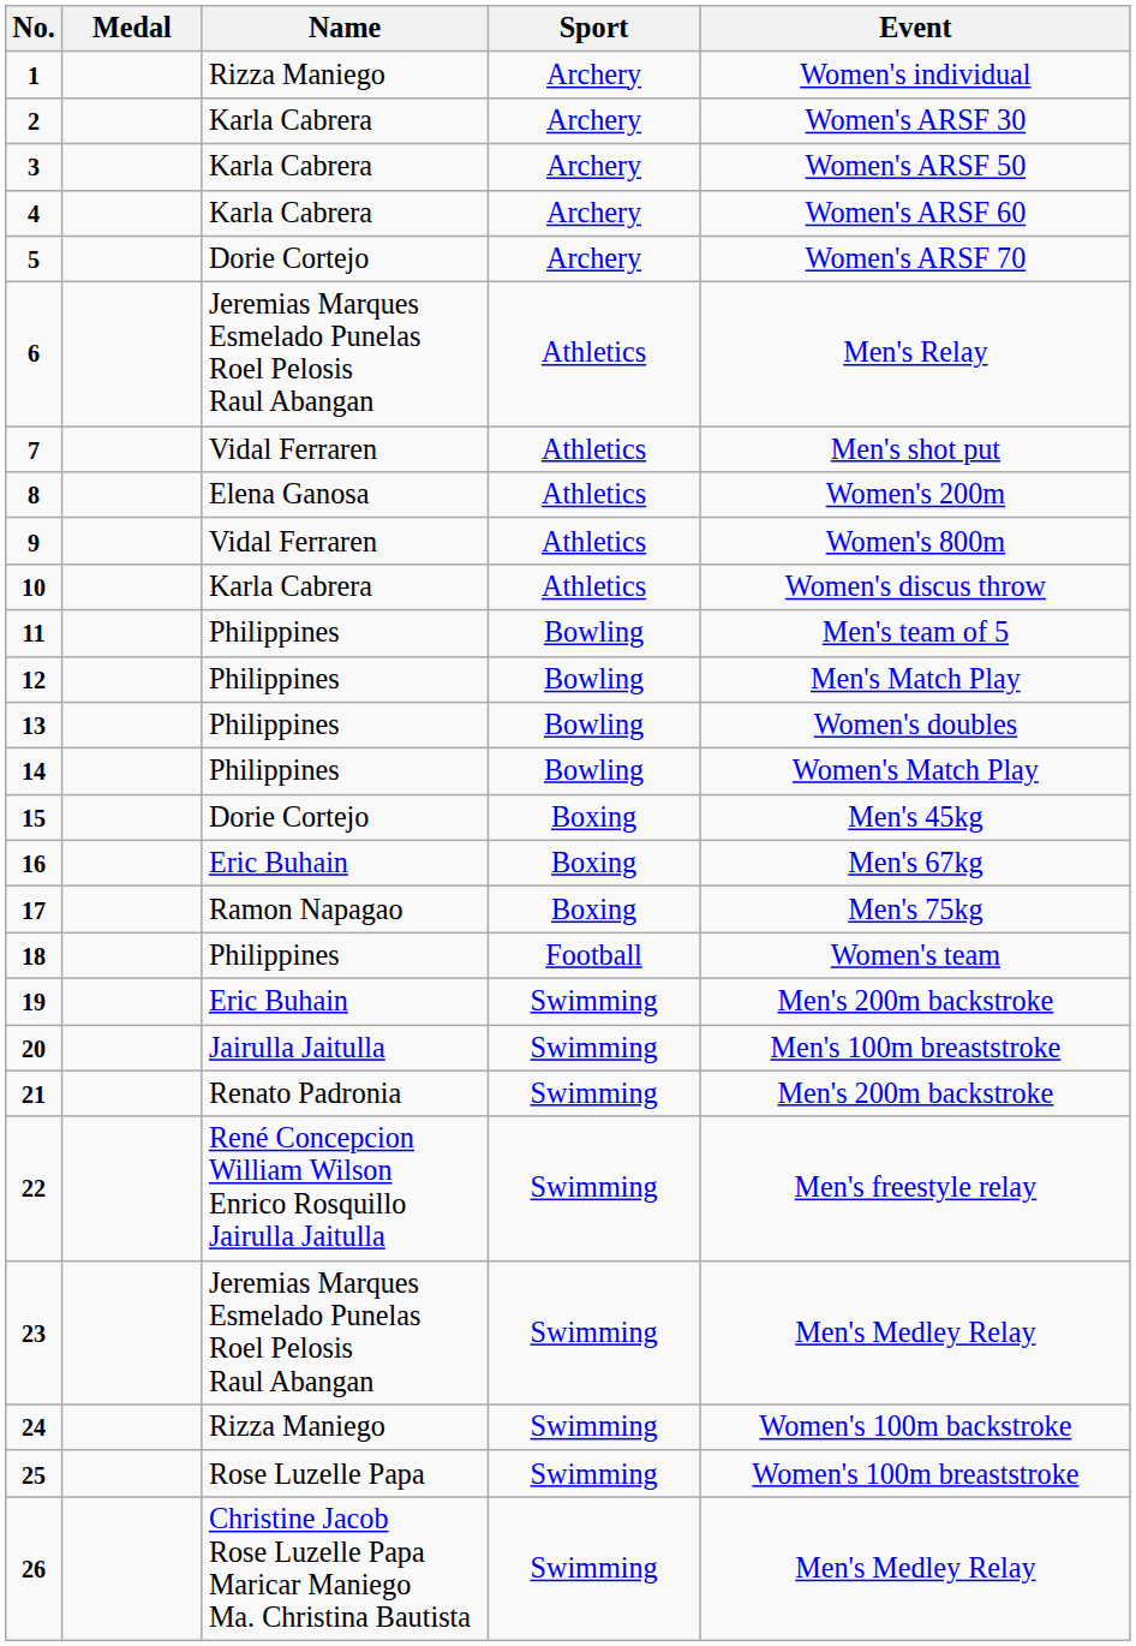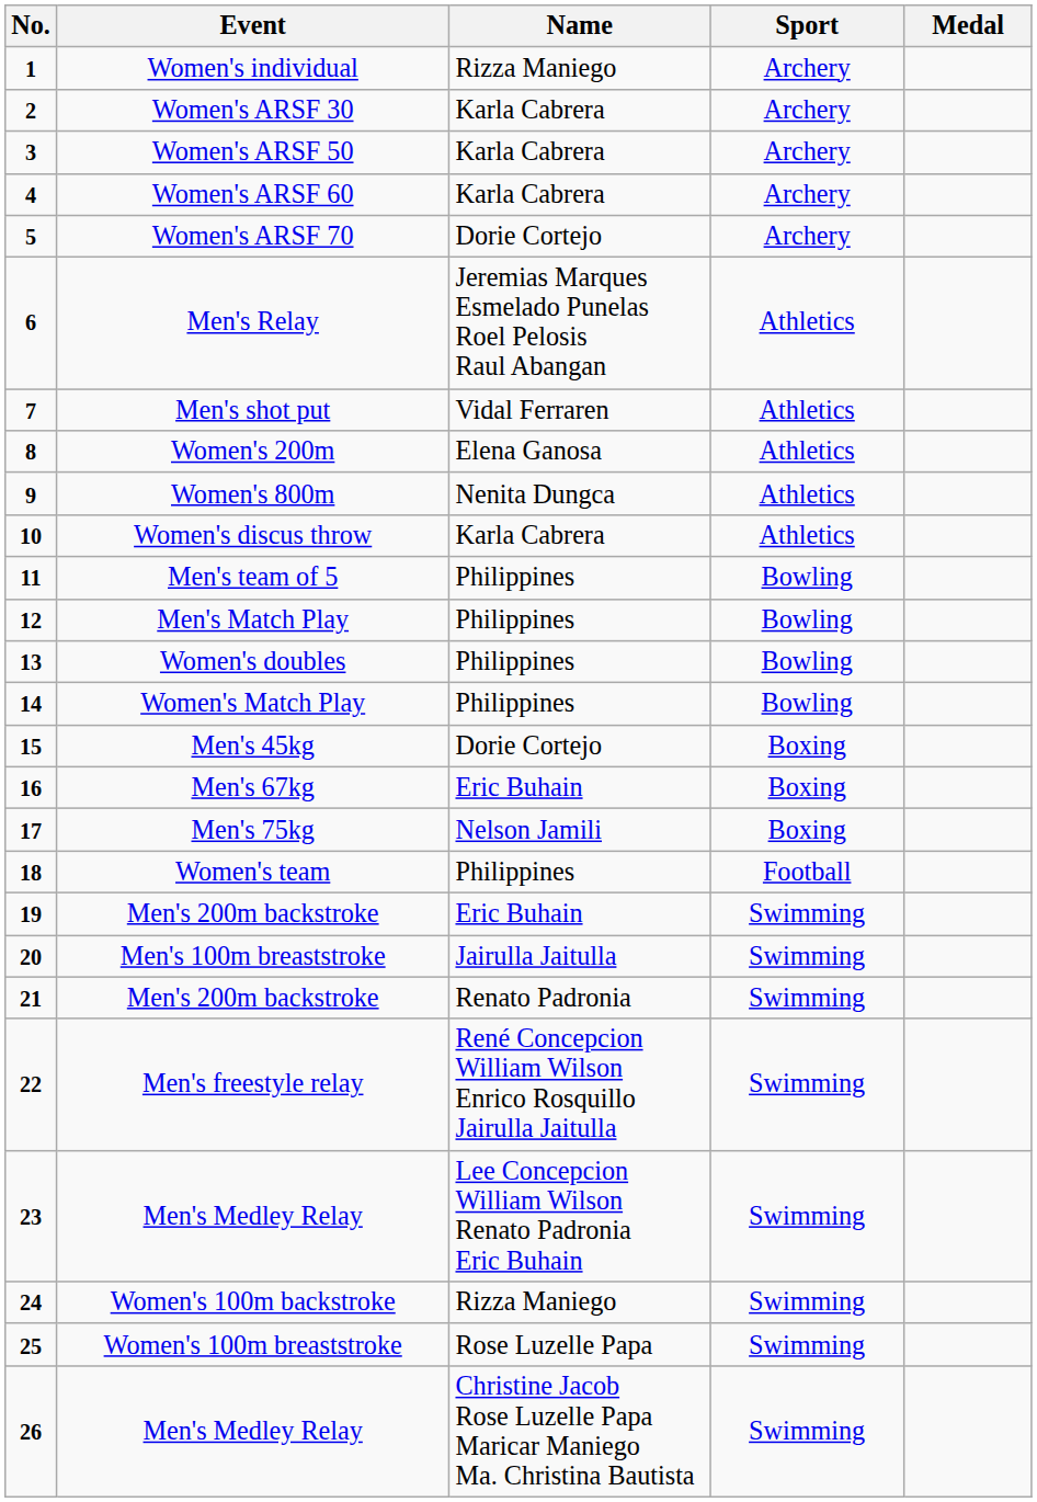columns swapped: Medal <-> Event
9 | Name: Vidal Ferraren -> Nenita Dungca
17 | Name: Ramon Napagao -> Nelson Jamili
23 | Name: Jeremias Marques Esmelado Punelas Roel Pelosis Raul Abangan -> Lee Concepcion William Wilson Renato Padronia Eric Buhain
